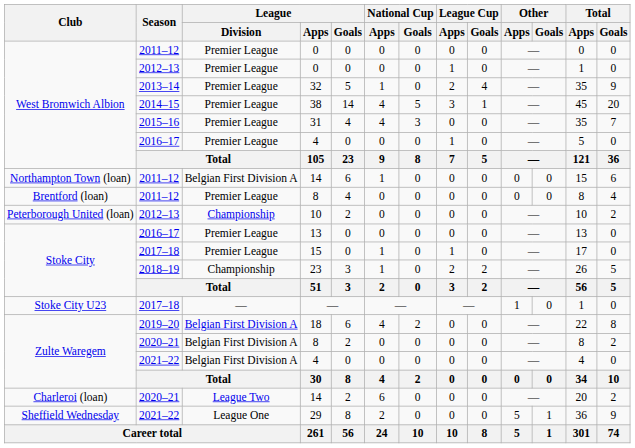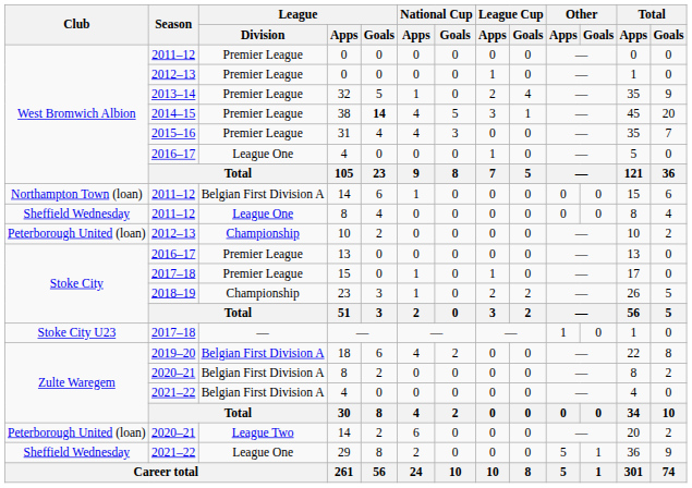38 | League / Goals: normal -> bold
2016–17 / 4 | League / Division: Premier League -> League One
2011–12 / 8 | Club: Brentford (loan) -> Sheffield Wednesday
2011–12 / 8 | League / Division: Premier League -> League One
2020–21 / 14 | Club: Charleroi (loan) -> Peterborough United (loan)
